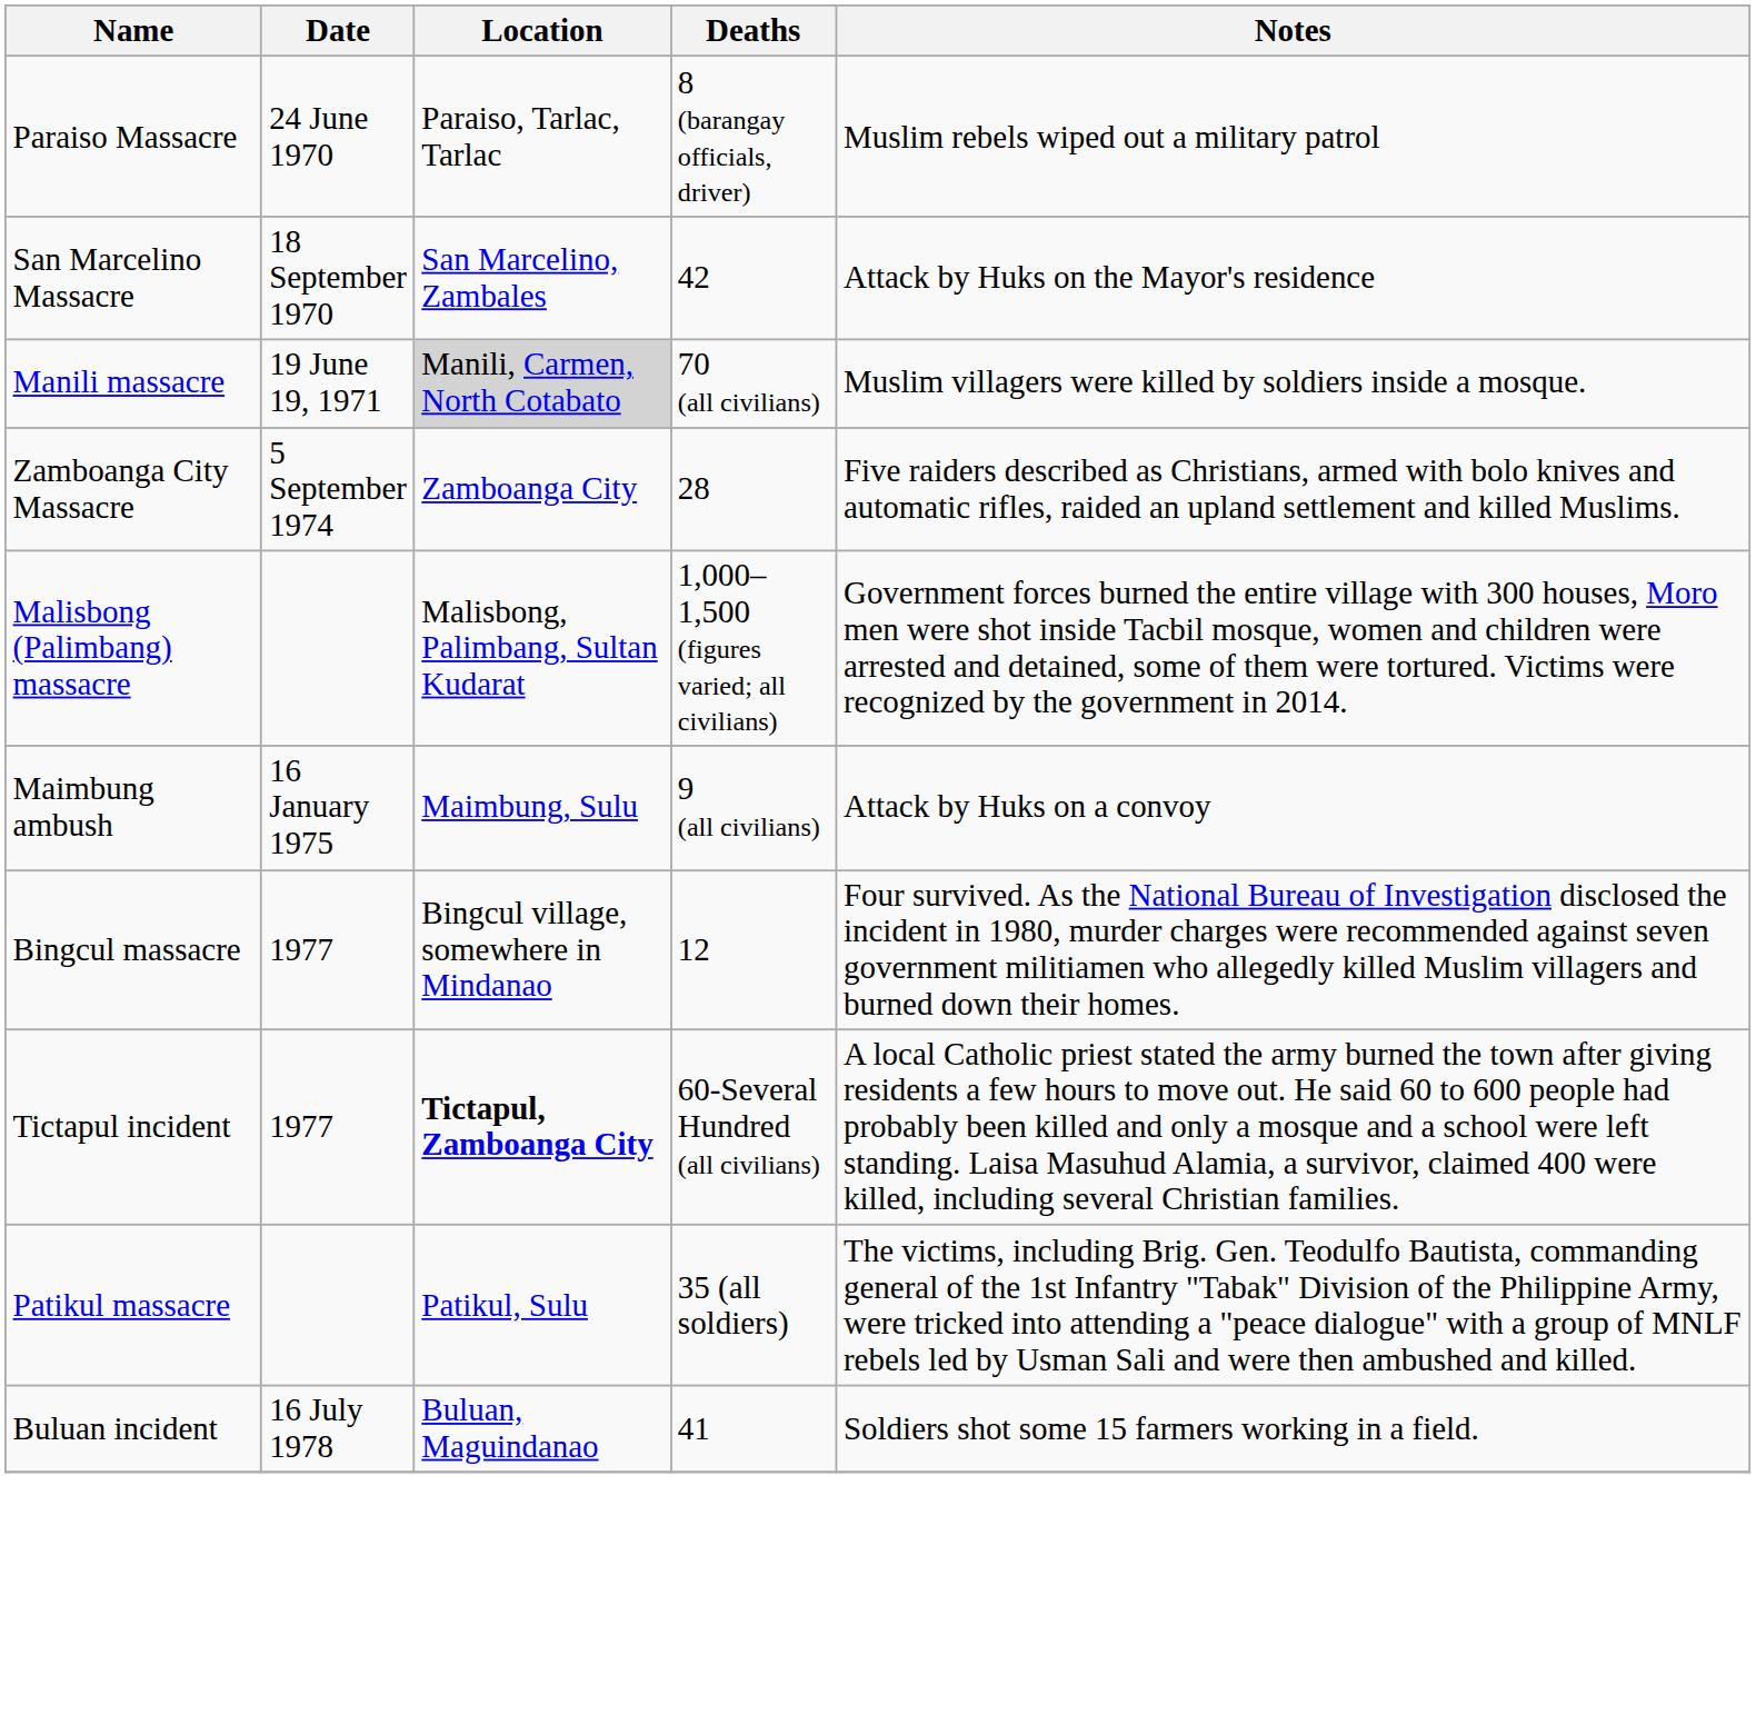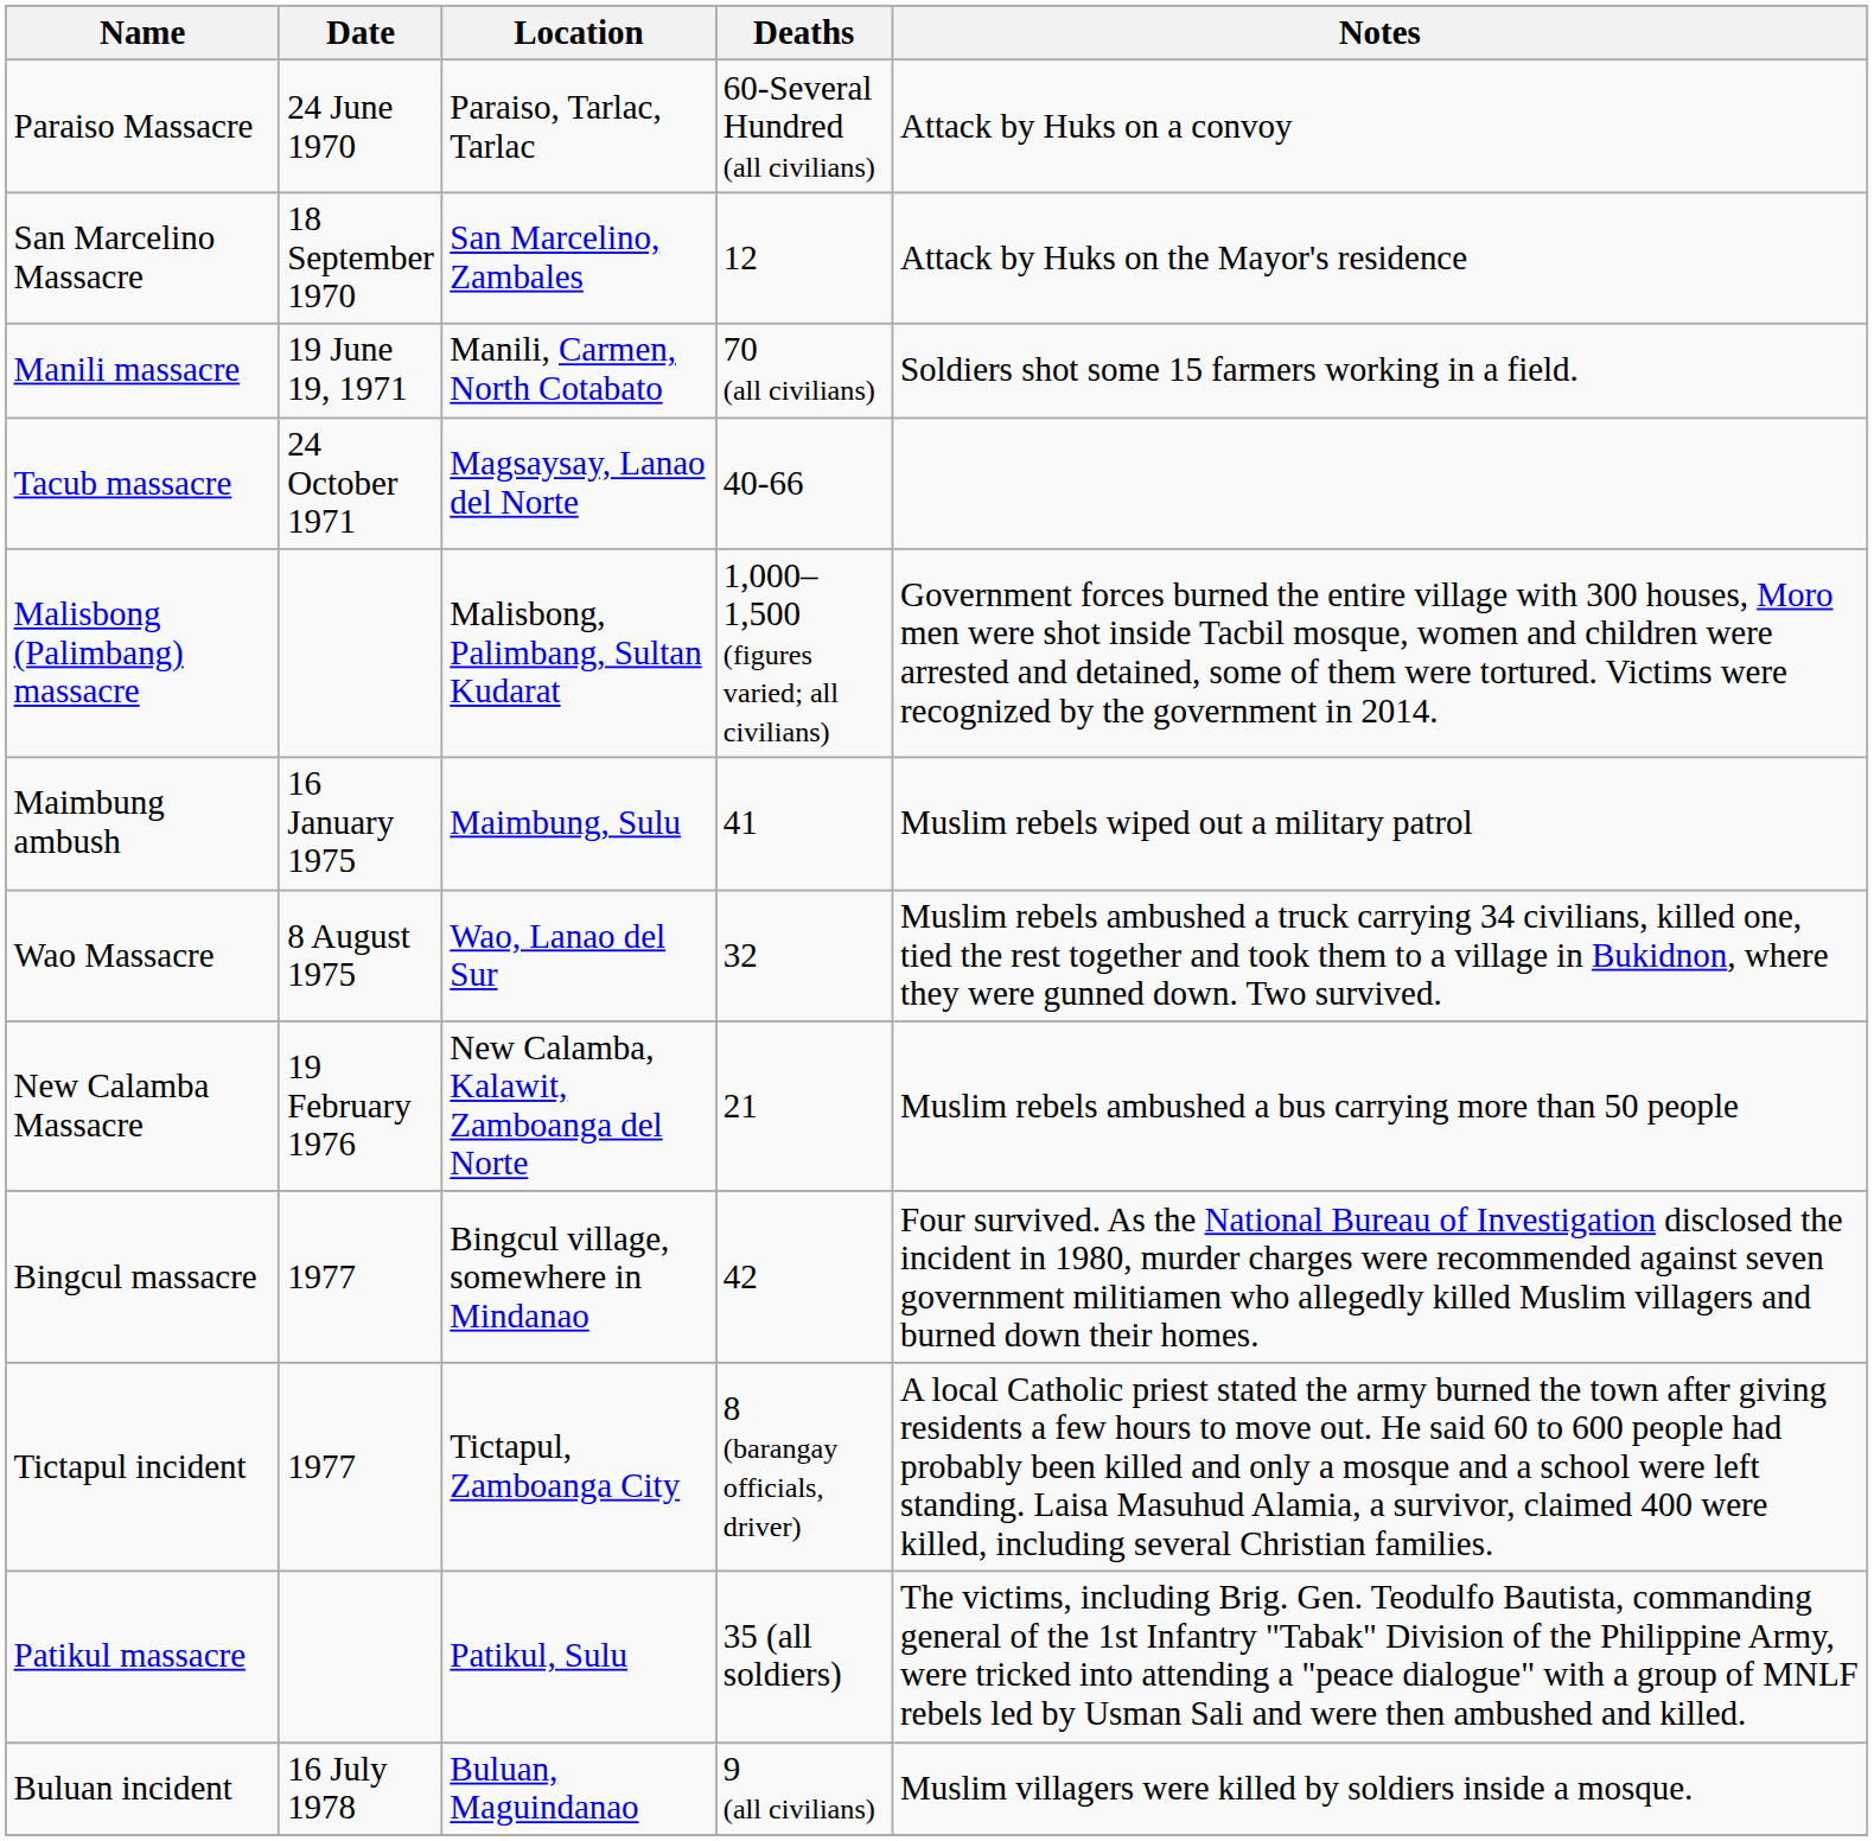Paraiso Massacre | Deaths: 8 (barangay officials, driver) -> 60-Several Hundred (all civilians)
Paraiso Massacre | Notes: Muslim rebels wiped out a military patrol -> Attack by Huks on a convoy
San Marcelino Massacre | Deaths: 42 -> 12
Manili massacre | Location: lightgrey background -> no background
Manili massacre | Notes: Muslim villagers were killed by soldiers inside a mosque. -> Soldiers shot some 15 farmers working in a field.
+ row: Tacub massacre | 24 October 1971 | Magsaysay, Lanao del Norte | 40-66
- row: Zamboanga City Massacre | 5 September 1974 | Zamboanga City | 28 | Five raiders described as Christians, armed with bolo knives and automatic rifles, raided an upland settlement and killed Muslims.
Maimbung ambush | Deaths: 9 (all civilians) -> 41
Maimbung ambush | Notes: Attack by Huks on a convoy -> Muslim rebels wiped out a military patrol
+ row: Wao Massacre | 8 August 1975 | Wao, Lanao del Sur | 32 | Muslim rebels ambushed a truck carrying 34 civilians, killed one, tied the rest together and took them to a village in Bukidnon, where they were gunned down. Two survived.
+ row: New Calamba Massacre | 19 February 1976 | New Calamba, Kalawit, Zamboanga del Norte | 21 | Muslim rebels ambushed a bus carrying more than 50 people
Bingcul massacre | Deaths: 12 -> 42
Tictapul incident | Location: bold -> normal
Tictapul incident | Deaths: 60-Several Hundred (all civilians) -> 8 (barangay officials, driver)
Buluan incident | Deaths: 41 -> 9 (all civilians)
Buluan incident | Notes: Soldiers shot some 15 farmers working in a field. -> Muslim villagers were killed by soldiers inside a mosque.
